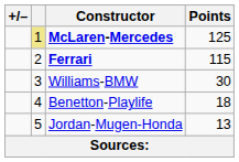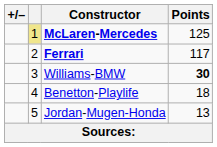Ferrari | Points: 115 -> 117
Williams-BMW | Points: normal -> bold
